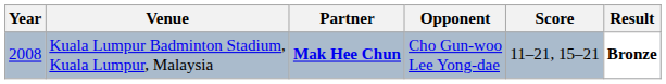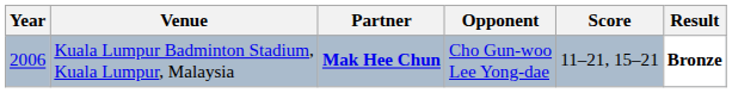Kuala Lumpur Badminton Stadium, Kuala Lumpur, Malaysia | Year: 2008 -> 2006
